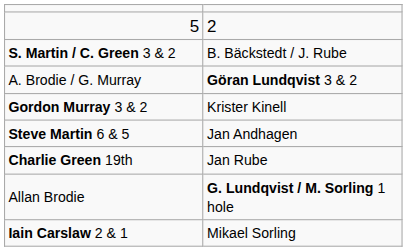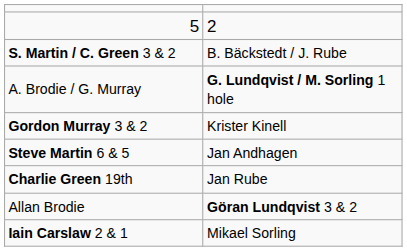A. Brodie / G. Murray | column 2: Göran Lundqvist 3 & 2 -> G. Lundqvist / M. Sorling 1 hole
Allan Brodie | column 2: G. Lundqvist / M. Sorling 1 hole -> Göran Lundqvist 3 & 2
